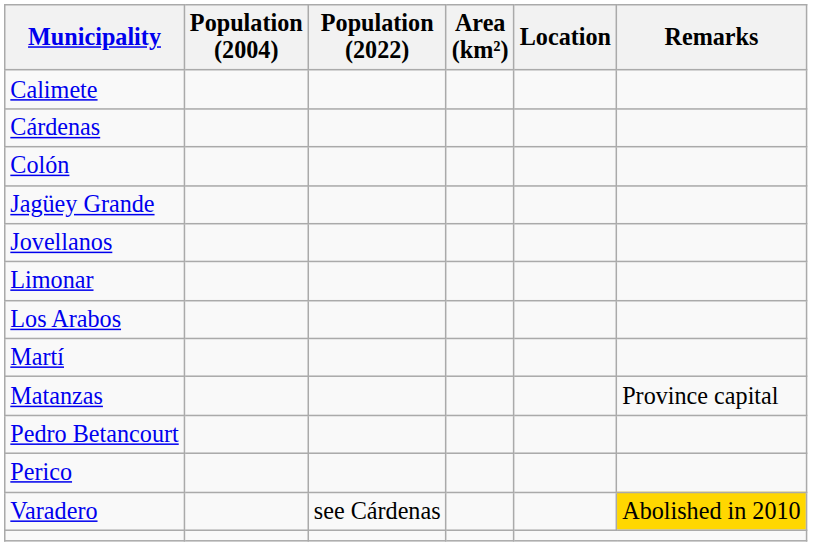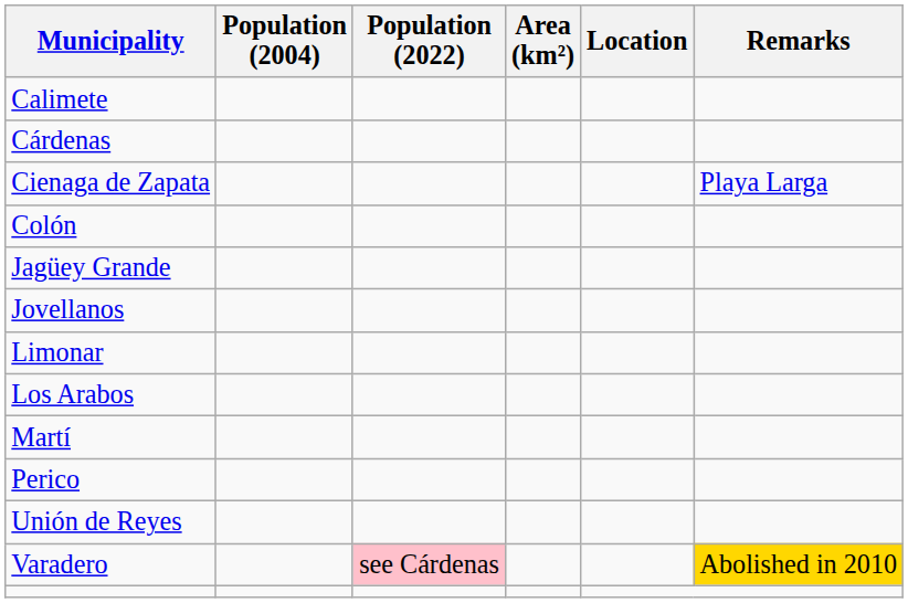+ row: Cienaga de Zapata | Playa Larga
- row: Matanzas | Province capital
- row: Pedro Betancourt
+ row: Unión de Reyes
Varadero | Population (2022): no background -> pink background
